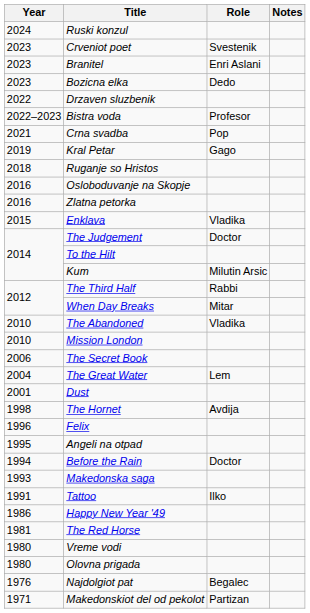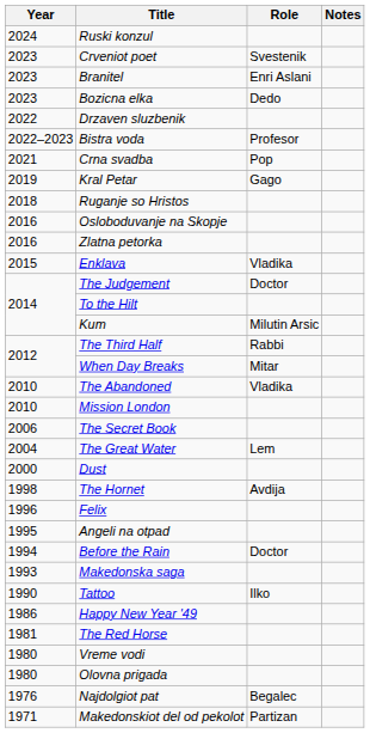Dust | Year: 2001 -> 2000
Tattoo | Year: 1991 -> 1990
